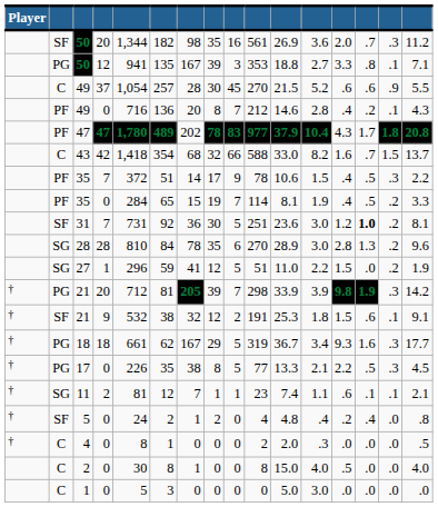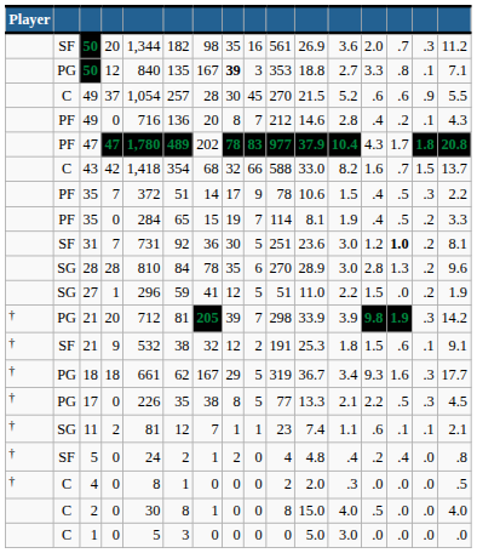50 / 12 | column 5: 941 -> 840
50 / 12 | column 8: normal -> bold
